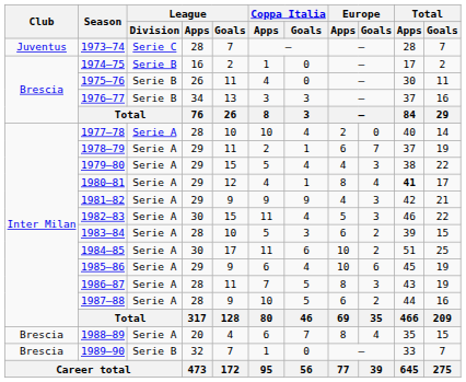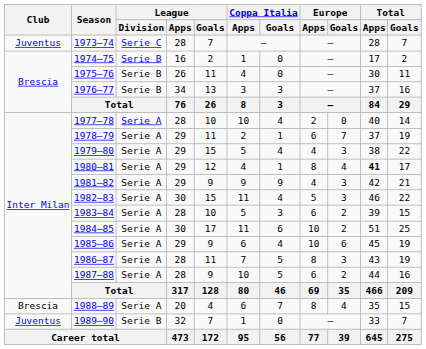1989–90 | Club: Brescia -> Juventus
